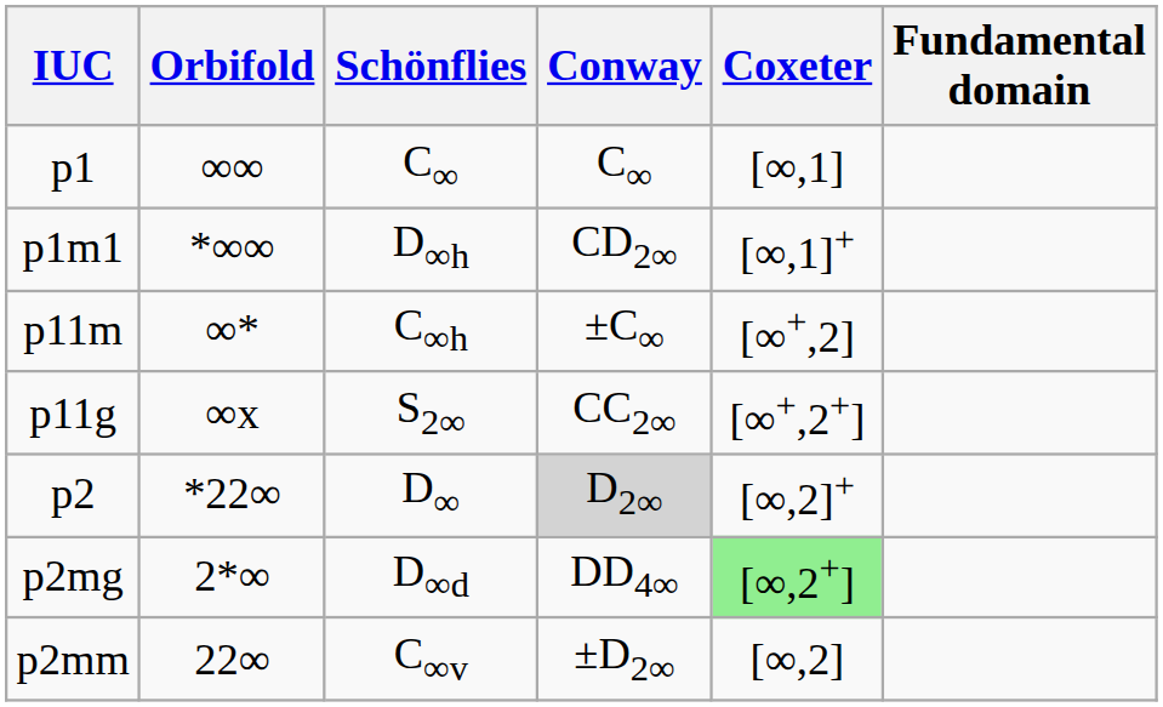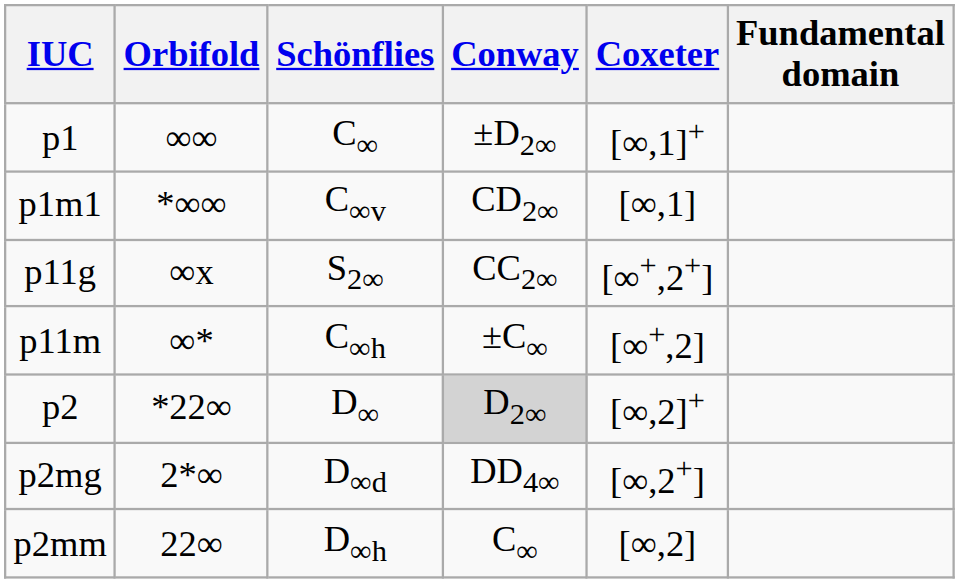p1 | Conway: C∞ -> ±D2∞
p1 | Coxeter: [∞,1] -> [∞,1]+
p1m1 | Schönflies: D∞h -> C∞v
p1m1 | Coxeter: [∞,1]+ -> [∞,1]
rows swapped: p11g <-> p11m
p2mg | Coxeter: lightgreen background -> no background
p2mm | Schönflies: C∞v -> D∞h
p2mm | Conway: ±D2∞ -> C∞
